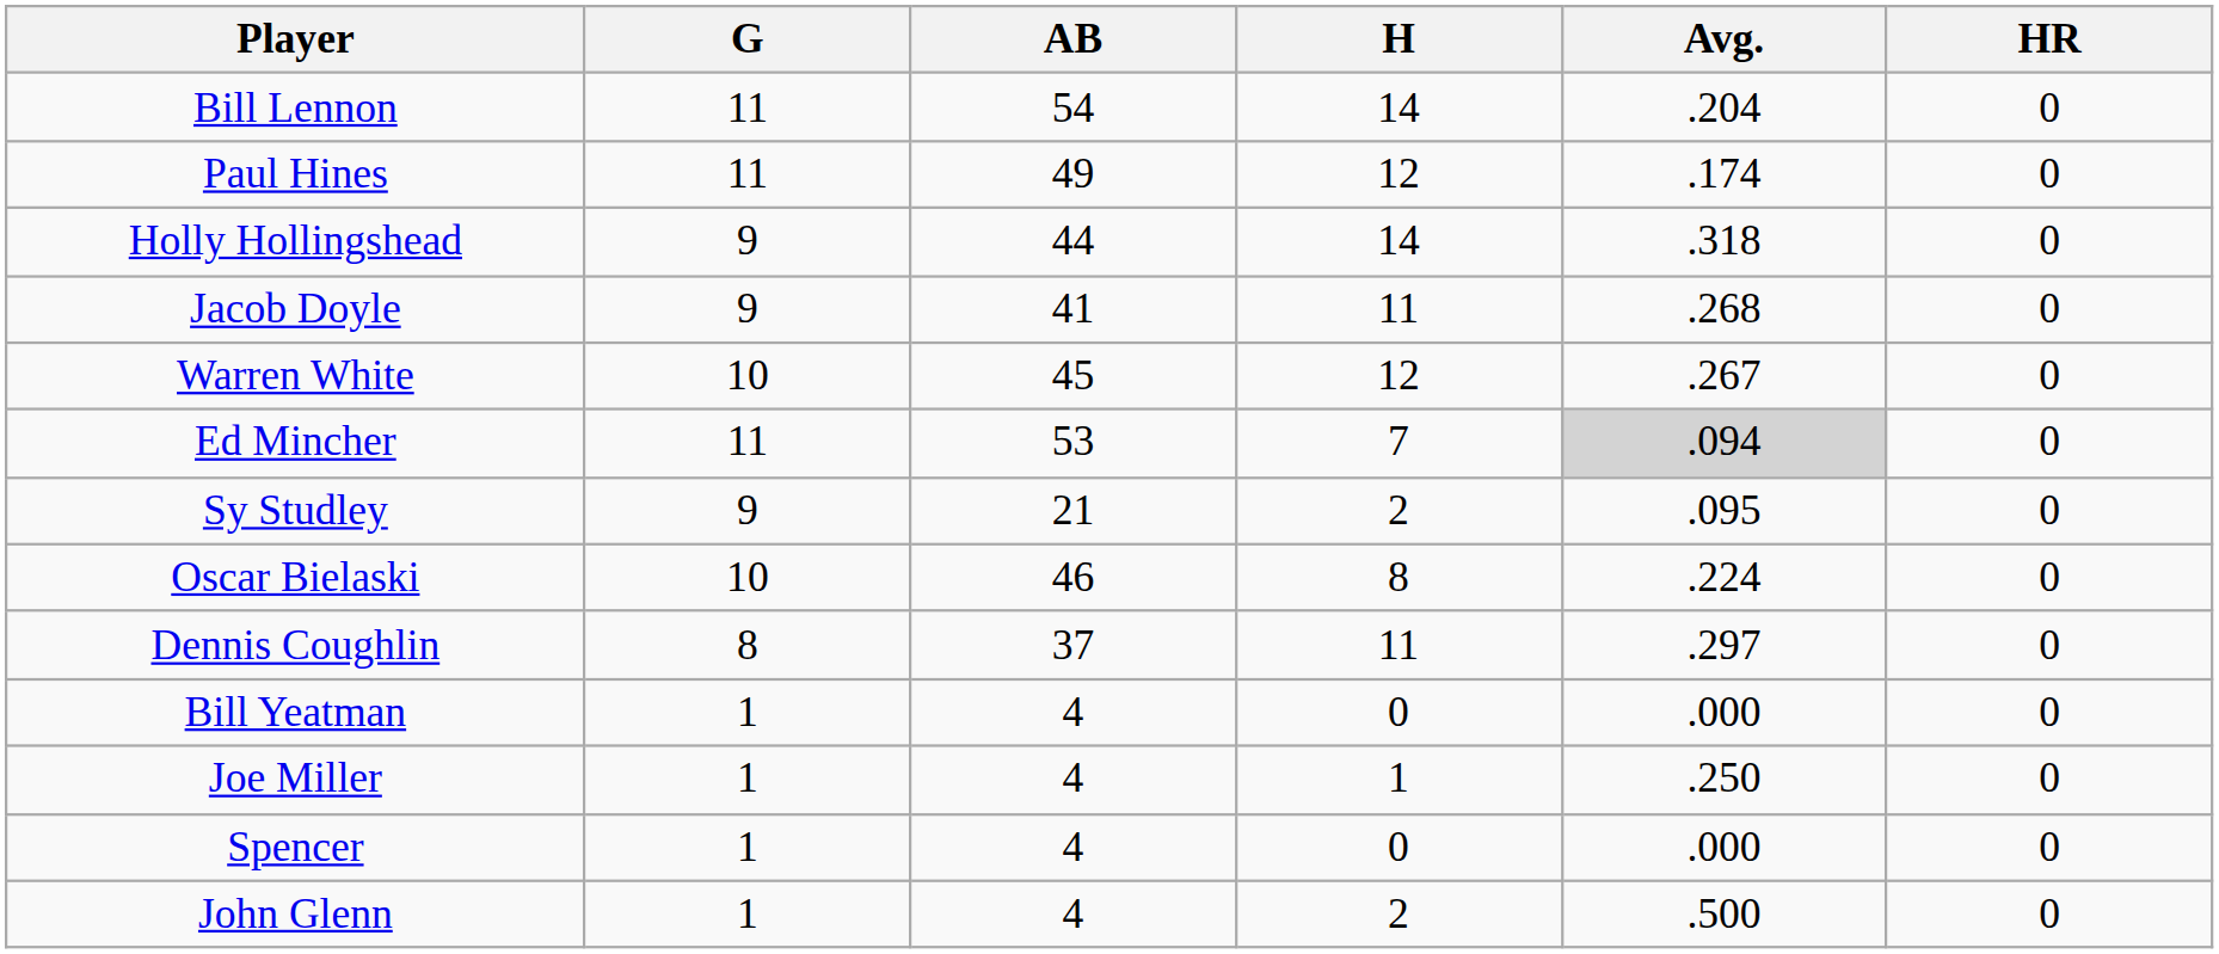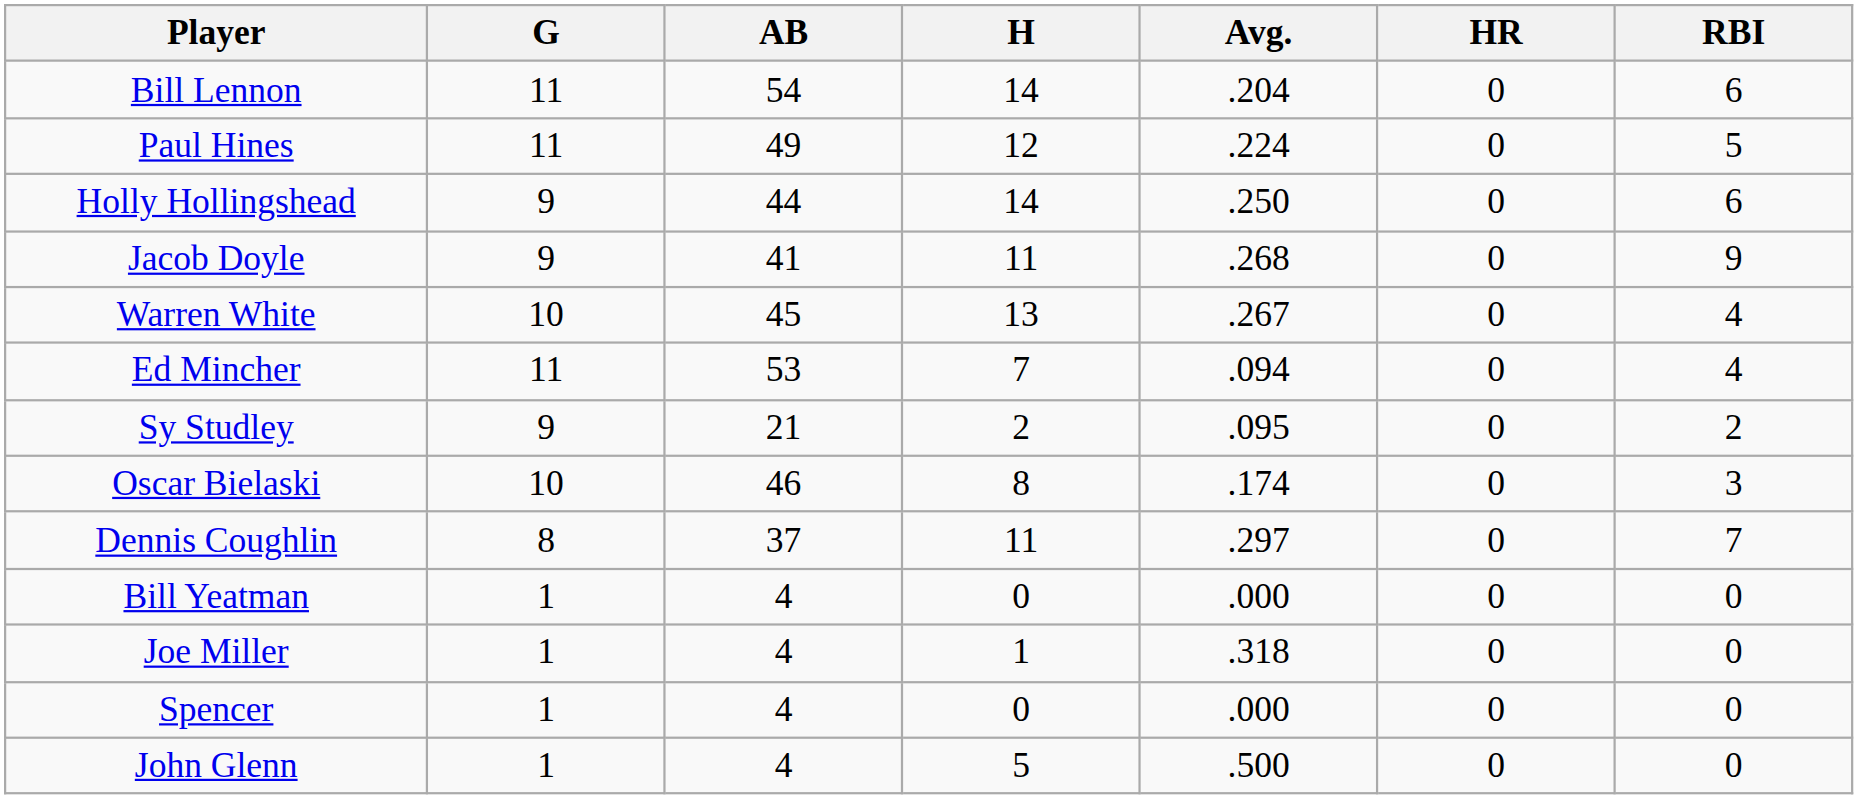+ column: RBI | 6 | 5 | 6 | 9 | 4 | 4 | 2 | 3 | 7 | 0 | 0 | 0 | 0
Paul Hines | Avg.: .174 -> .224
Holly Hollingshead | Avg.: .318 -> .250
Warren White | H: 12 -> 13
Ed Mincher | Avg.: lightgrey background -> no background
Oscar Bielaski | Avg.: .224 -> .174
Joe Miller | Avg.: .250 -> .318
John Glenn | H: 2 -> 5
